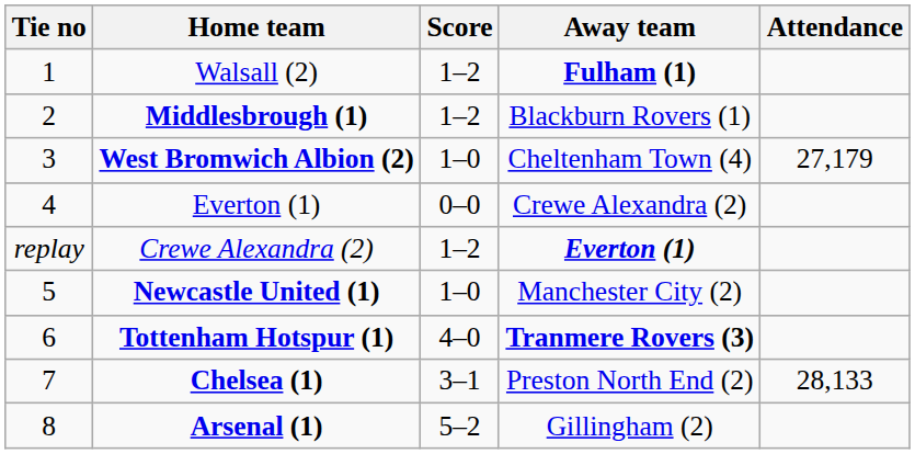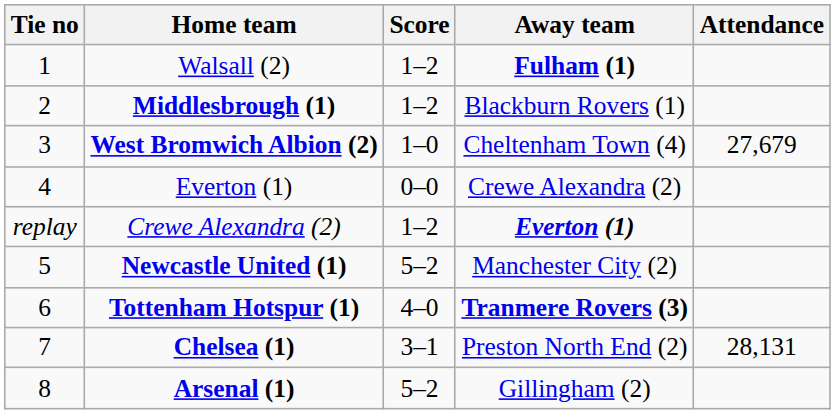West Bromwich Albion (2) | Attendance: 27,179 -> 27,679
Newcastle United (1) | Score: 1–0 -> 5–2
Chelsea (1) | Attendance: 28,133 -> 28,131
